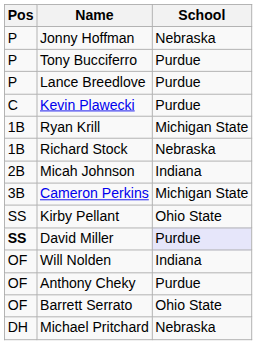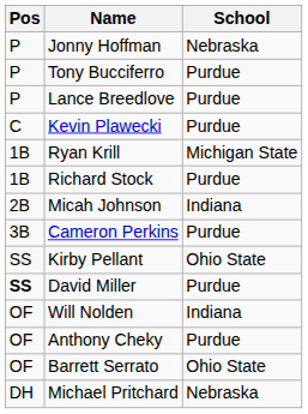Richard Stock | School: Nebraska -> Purdue
Cameron Perkins | School: Michigan State -> Purdue
David Miller | School: lavender background -> no background
